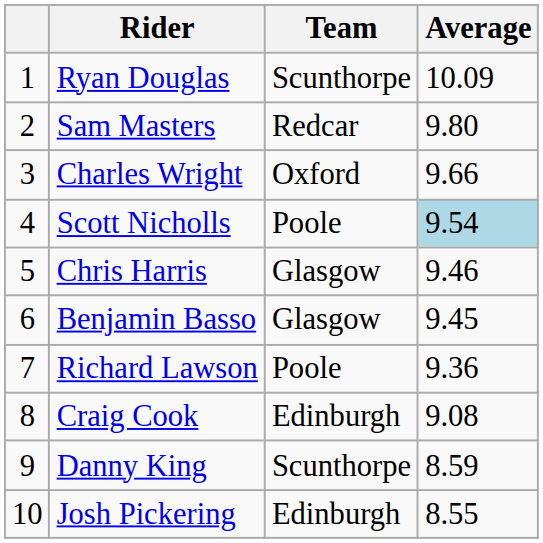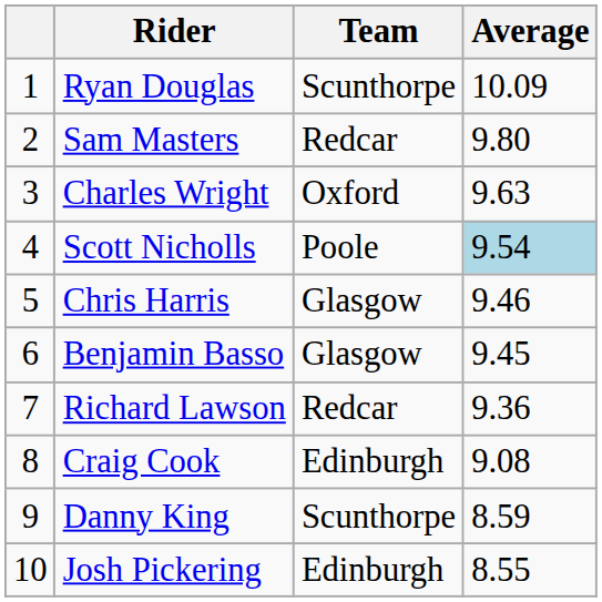Charles Wright | Average: 9.66 -> 9.63
Richard Lawson | Team: Poole -> Redcar
